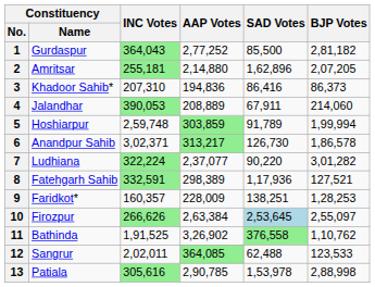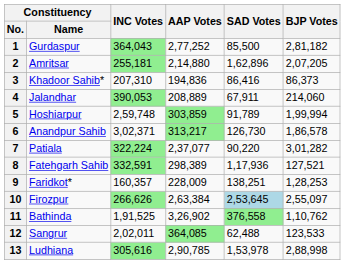7 | Constituency / Name: Ludhiana -> Patiala
13 | Constituency / Name: Patiala -> Ludhiana
